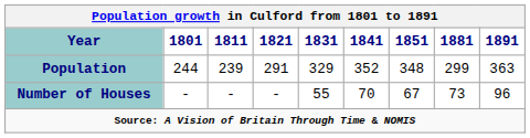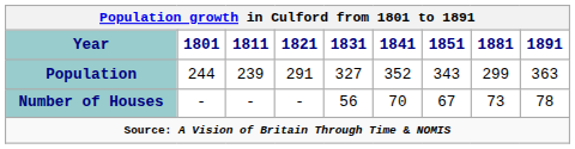Population | 1831: 329 -> 327
Population | 1851: 348 -> 343
Number of Houses | 1831: 55 -> 56
Number of Houses | 1891: 96 -> 78
